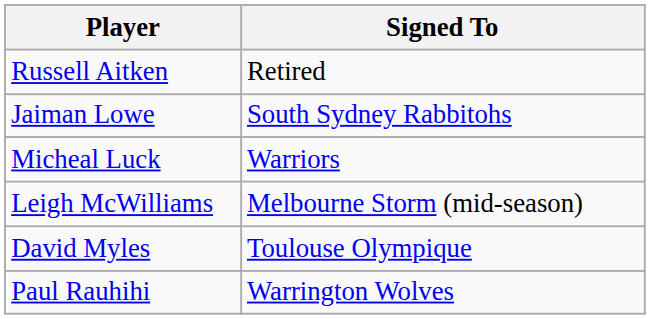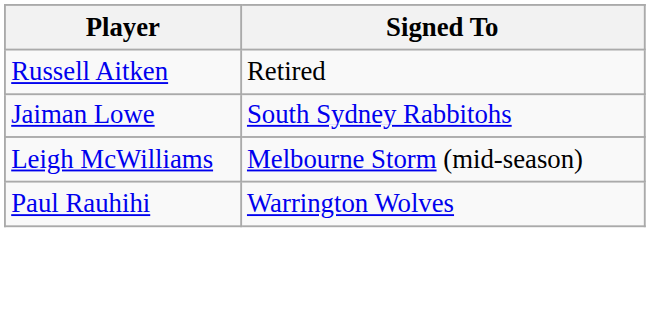- row: Micheal Luck | Warriors
- row: David Myles | Toulouse Olympique
